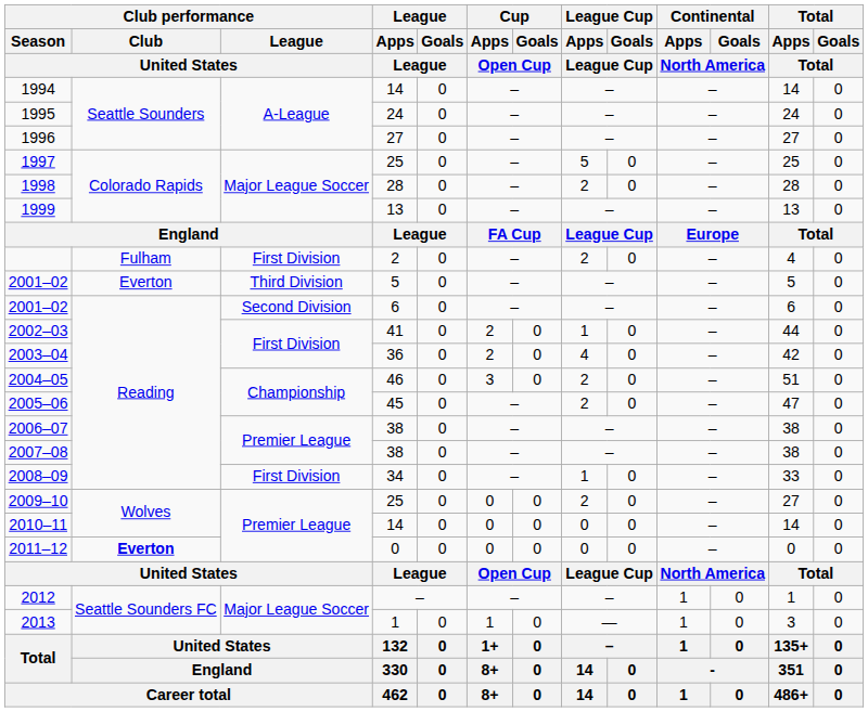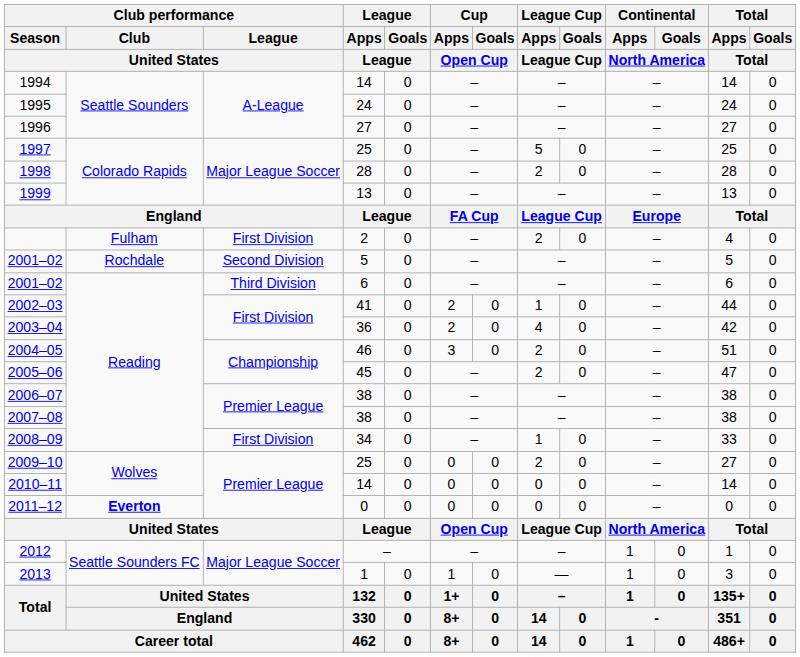2001–02 / 5 | Club performance / Club / United States: Everton -> Rochdale
2001–02 / 5 | Club performance / League / United States: Third Division -> Second Division
2001–02 / 6 | Club performance / League / United States: Second Division -> Third Division
